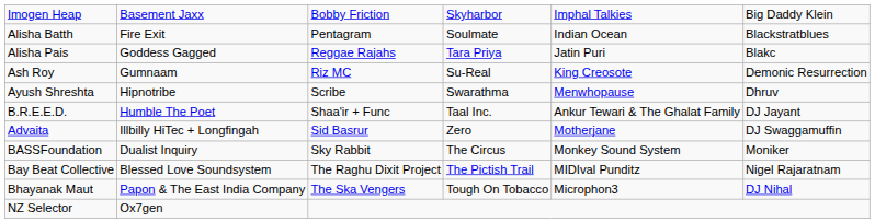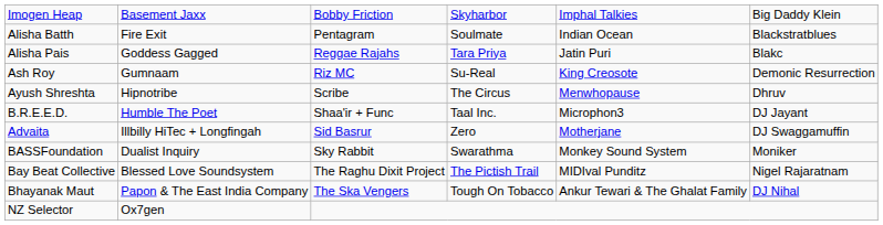Ayush Shreshta | column 4: Swarathma -> The Circus
B.R.E.E.D. | column 5: Ankur Tewari & The Ghalat Family -> Microphon3
BASSFoundation | column 4: The Circus -> Swarathma
Bhayanak Maut | column 5: Microphon3 -> Ankur Tewari & The Ghalat Family
